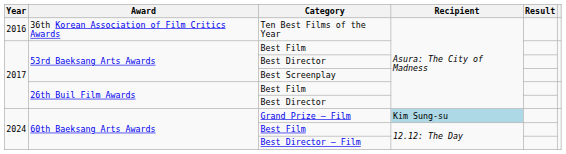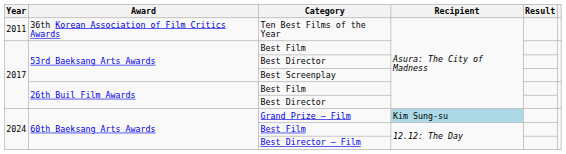Ten Best Films of the Year | Year: 2016 -> 2011
